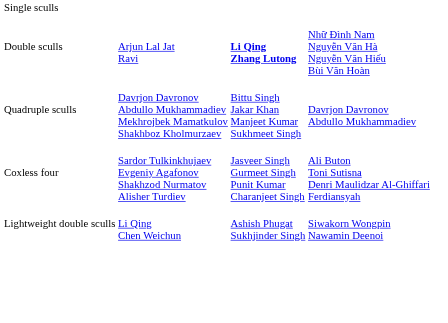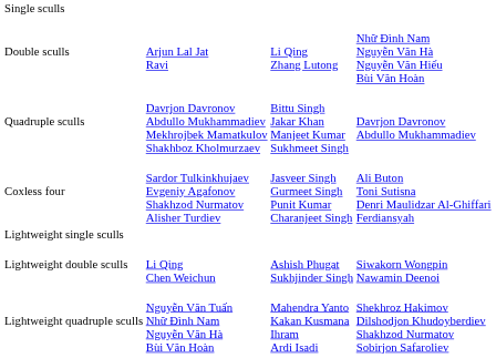Double sculls | column 3: bold -> normal
+ row: Lightweight single sculls
+ row: Lightweight quadruple sculls | Nguyễn Văn Tuấn Nhữ Đình Nam Nguyễn Văn Hà Bùi Văn Hoàn | Mahendra Yanto Kakan Kusmana Ihram Ardi Isadi | Shekhroz Hakimov Dilshodjon Khudoyberdiev Shakhzod Nurmatov Sobirjon Safaroliev
